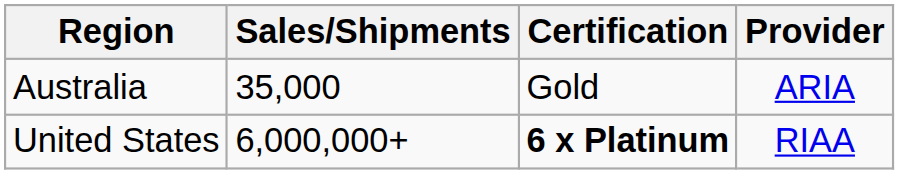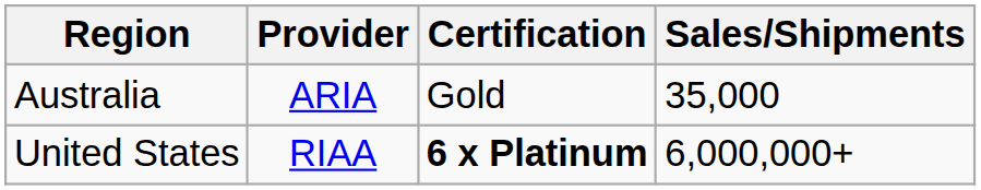columns swapped: Provider <-> Sales/Shipments
